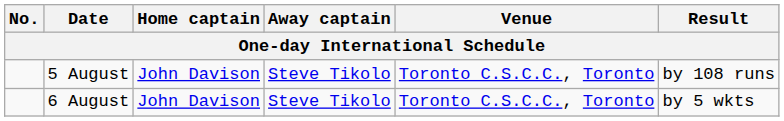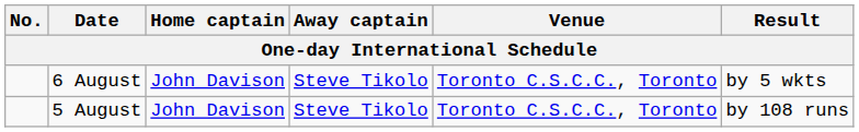rows swapped: 5 August <-> 6 August
